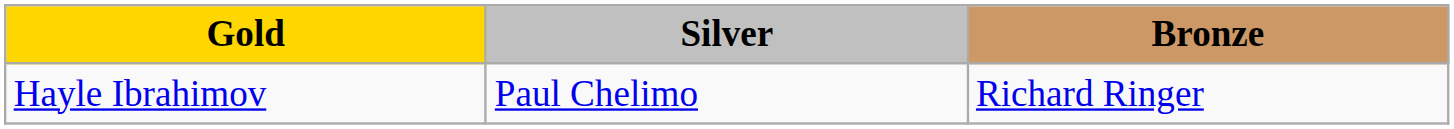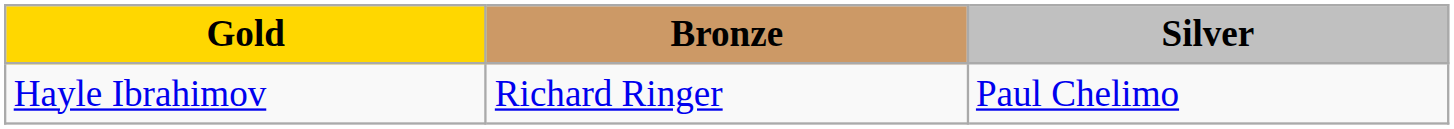columns swapped: Silver <-> Bronze
